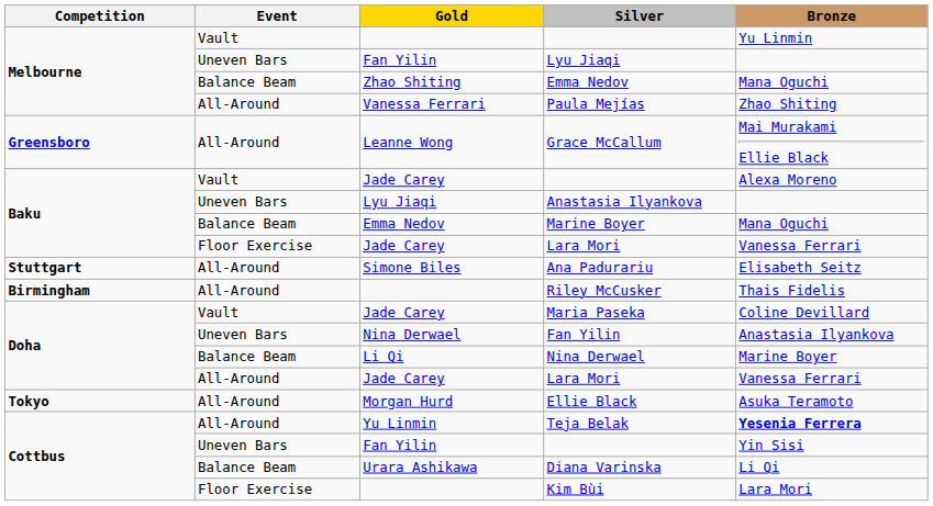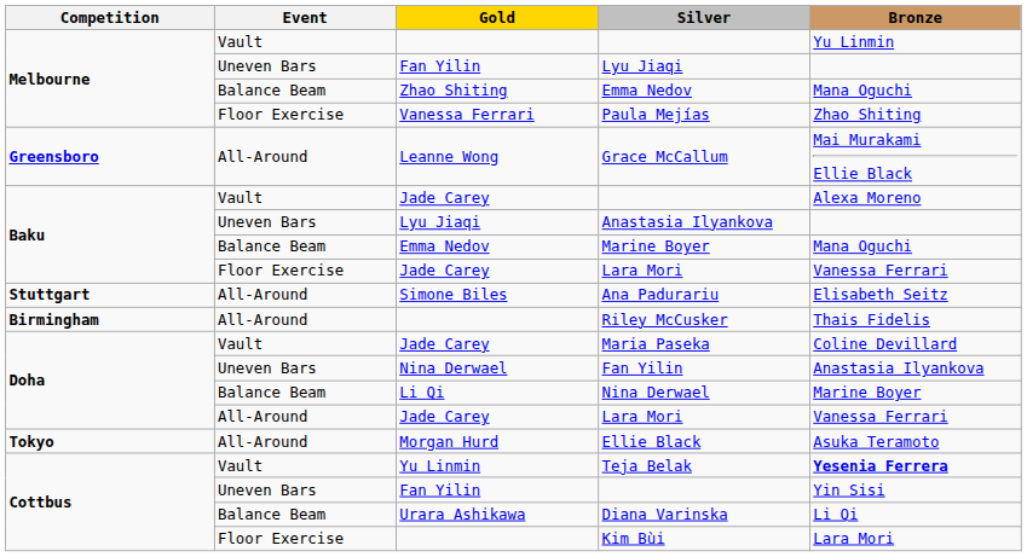Paula Mejías | Event: All-Around -> Floor Exercise
Teja Belak | Event: All-Around -> Vault
